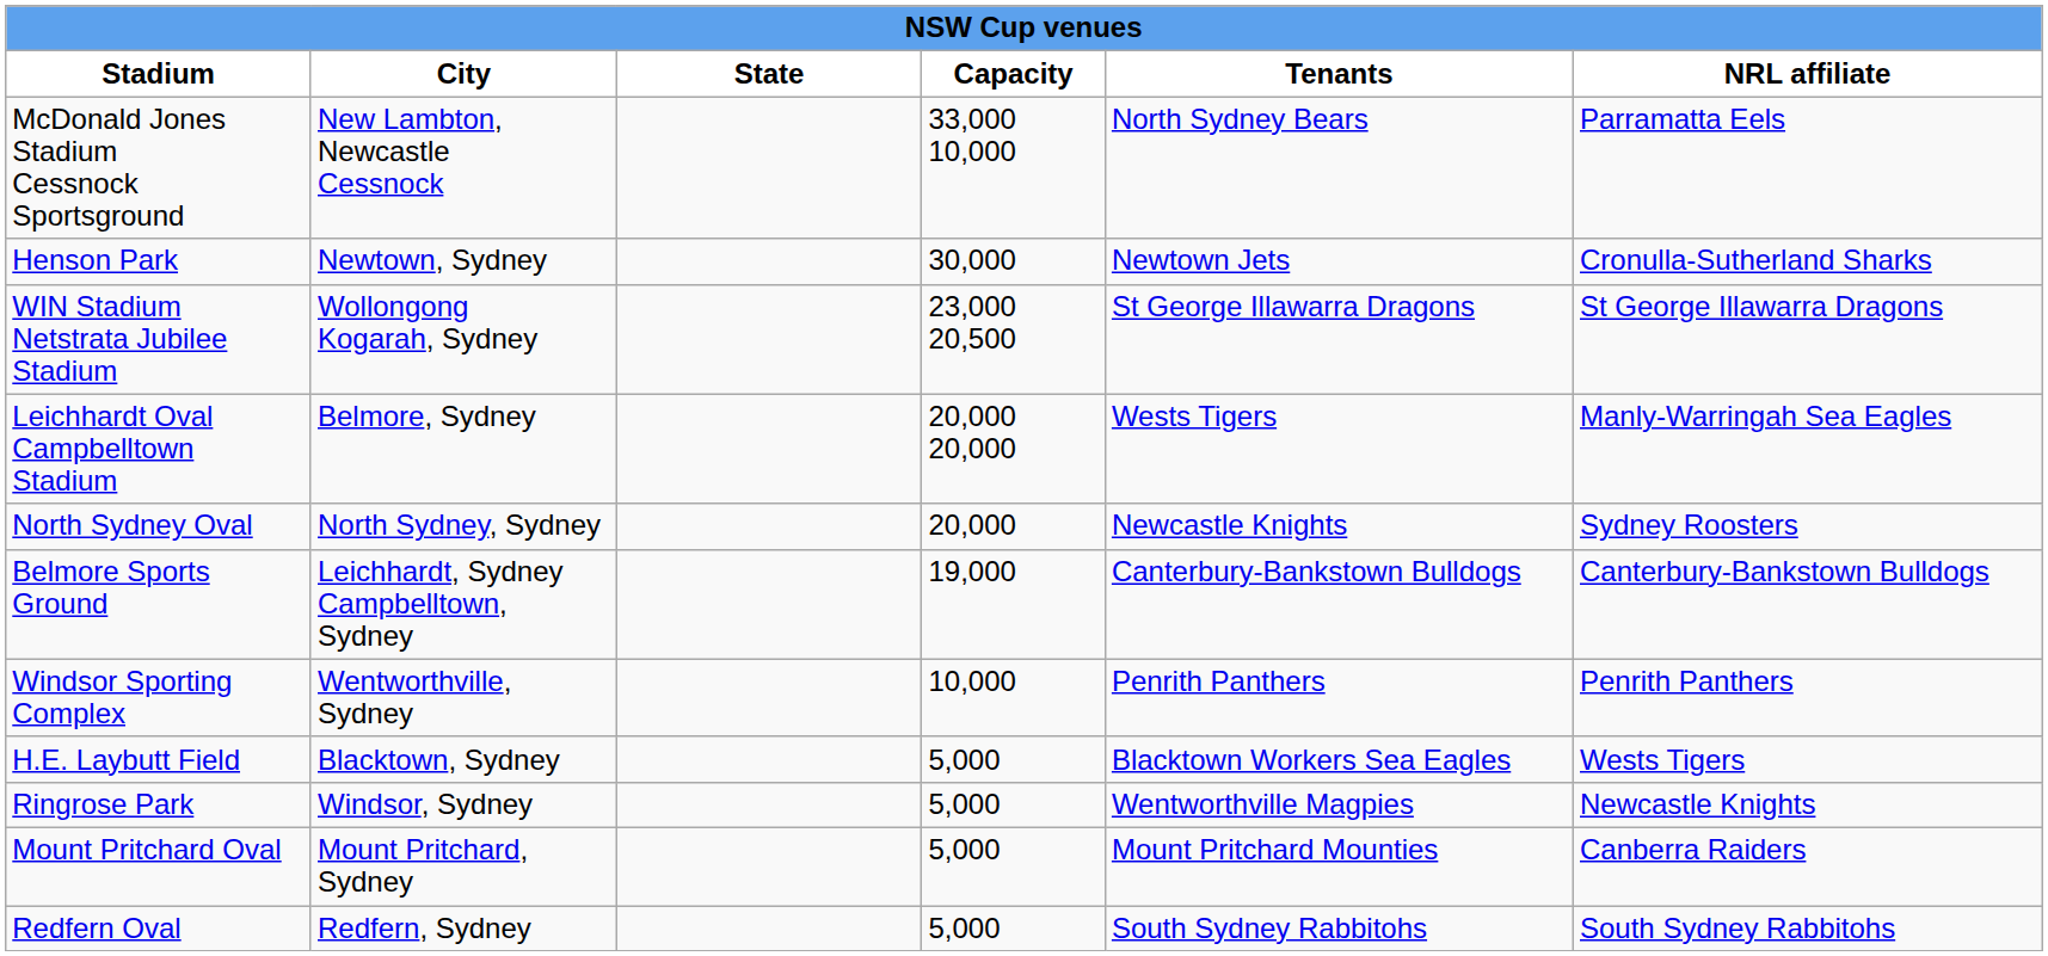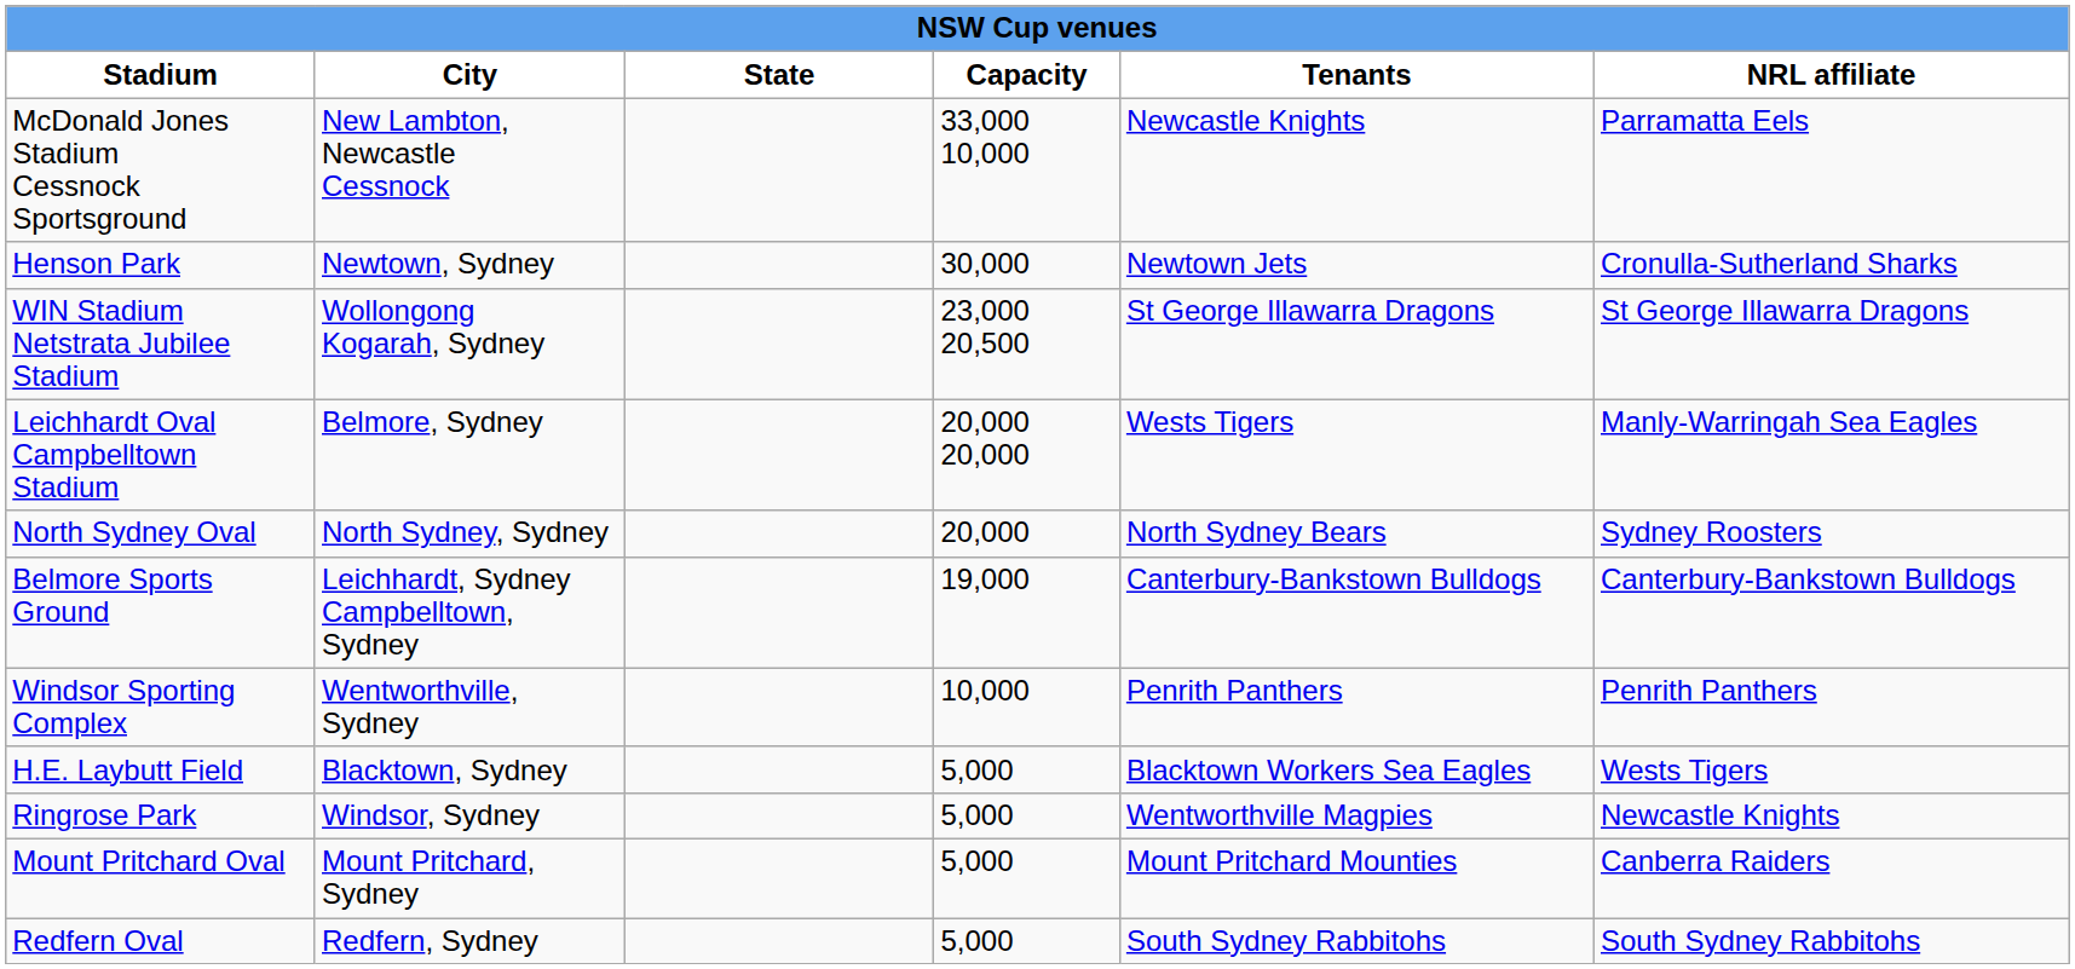McDonald Jones Stadium Cessnock Sportsground | Tenants: North Sydney Bears -> Newcastle Knights
North Sydney Oval | Tenants: Newcastle Knights -> North Sydney Bears
